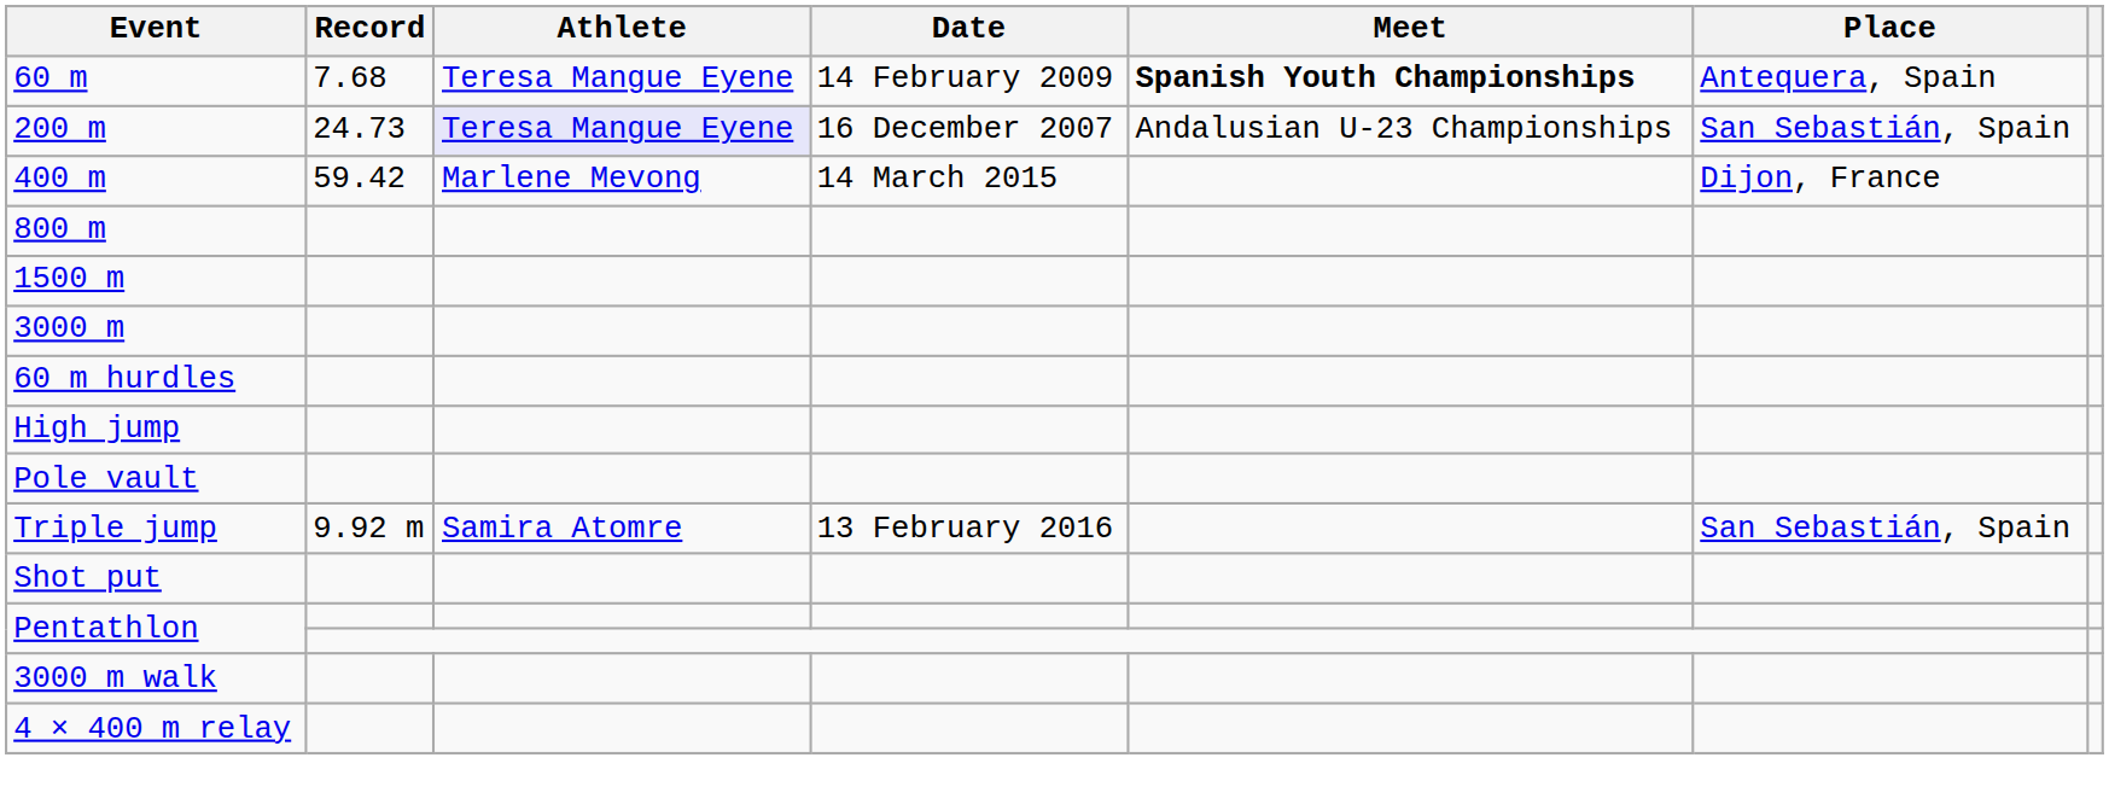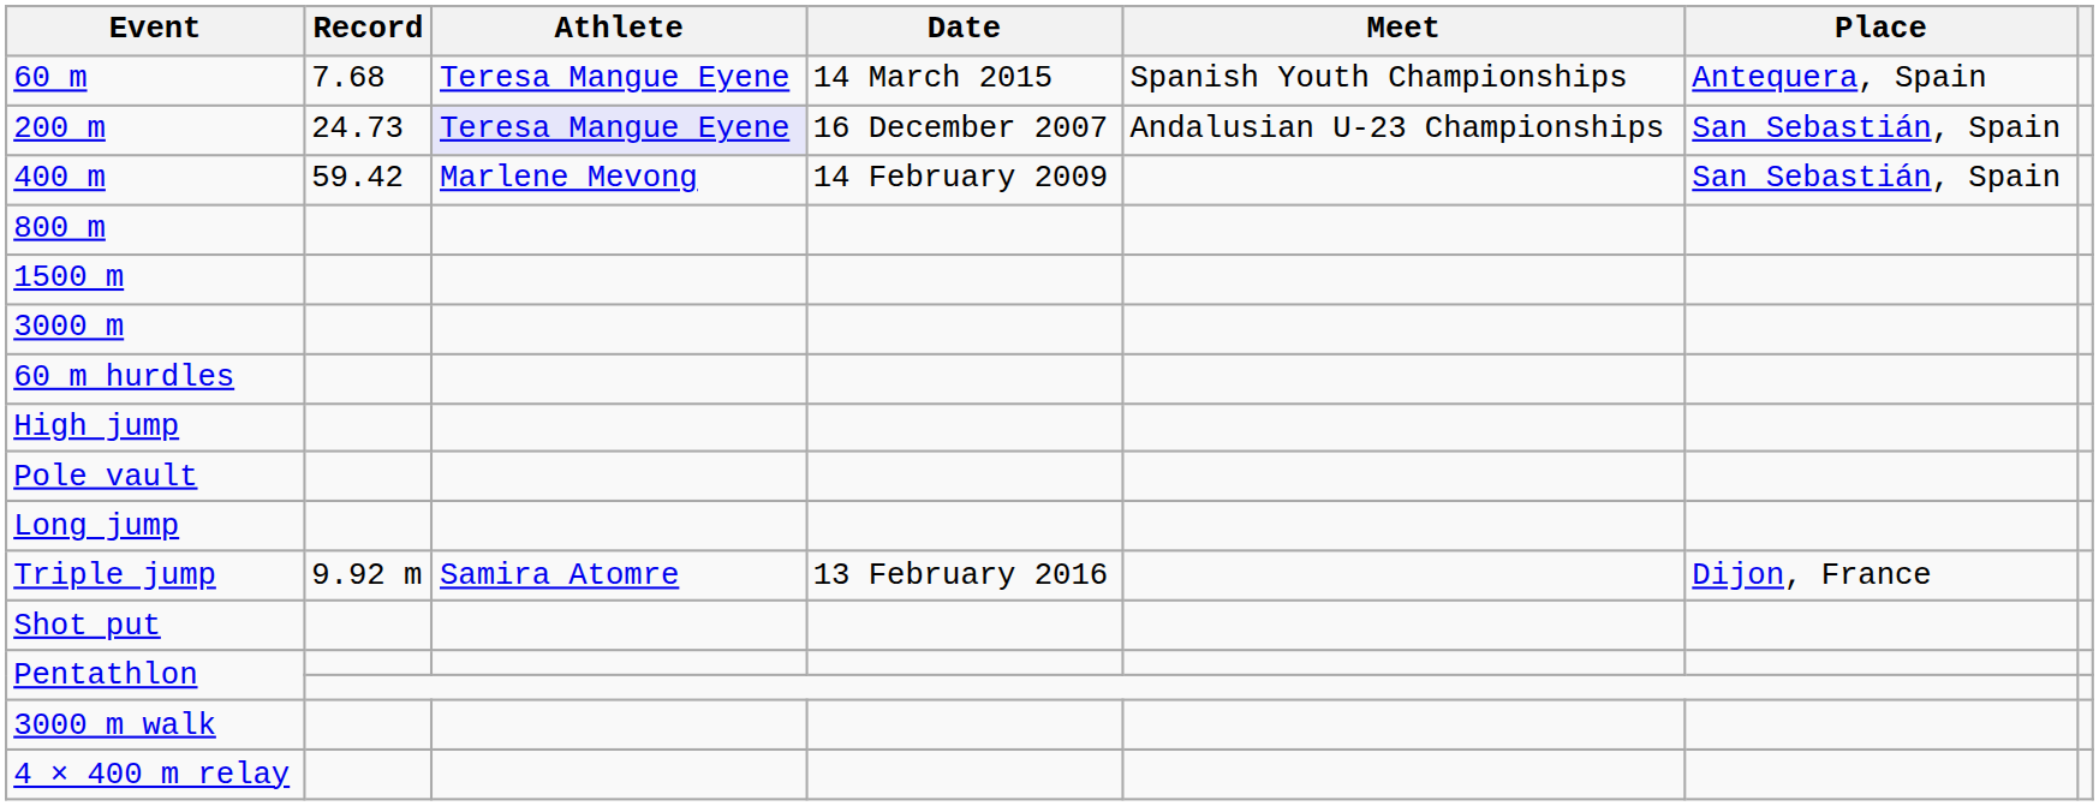60 m | Date: 14 February 2009 -> 14 March 2015
60 m | Meet: bold -> normal
400 m | Date: 14 March 2015 -> 14 February 2009
400 m | Place: Dijon, France -> San Sebastián, Spain
+ row: Long jump
Triple jump | Place: San Sebastián, Spain -> Dijon, France
